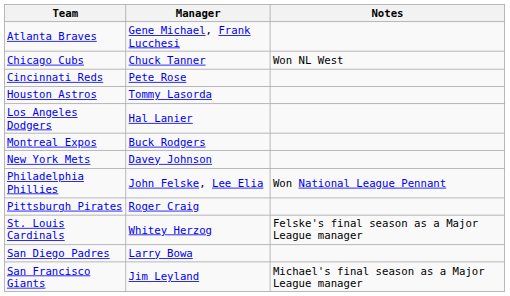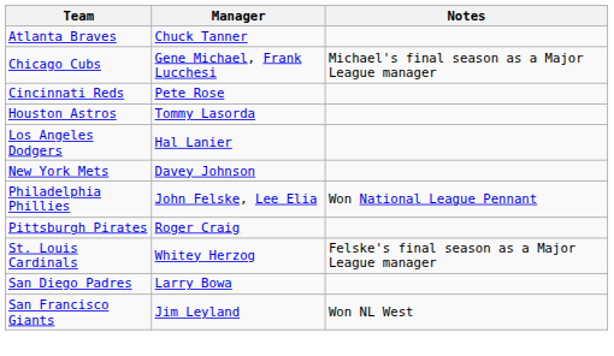Atlanta Braves | Manager: Gene Michael, Frank Lucchesi -> Chuck Tanner
Chicago Cubs | Manager: Chuck Tanner -> Gene Michael, Frank Lucchesi
Chicago Cubs | Notes: Won NL West -> Michael's final season as a Major League manager
- row: Montreal Expos | Buck Rodgers
San Francisco Giants | Notes: Michael's final season as a Major League manager -> Won NL West
